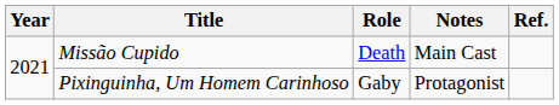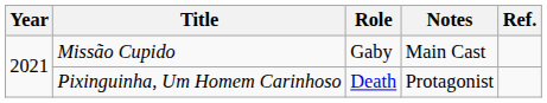Missão Cupido | Role: Death -> Gaby
Pixinguinha, Um Homem Carinhoso | Role: Gaby -> Death
